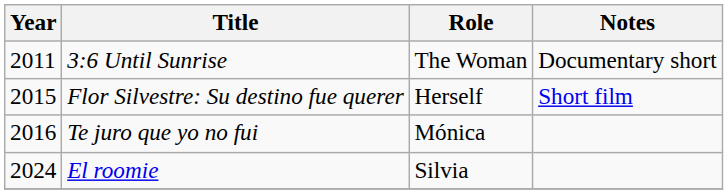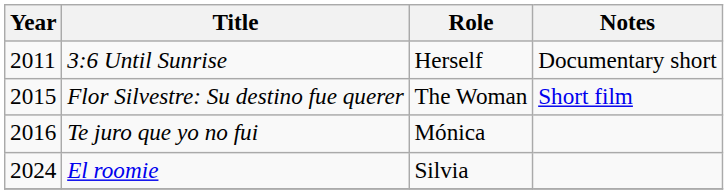3:6 Until Sunrise | Role: The Woman -> Herself
Flor Silvestre: Su destino fue querer | Role: Herself -> The Woman
